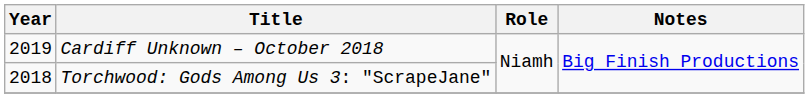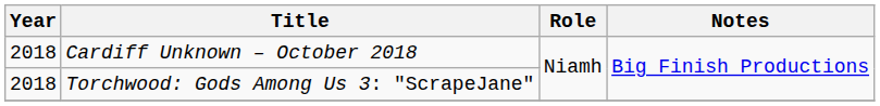Cardiff Unknown – October 2018 | Year: 2019 -> 2018
